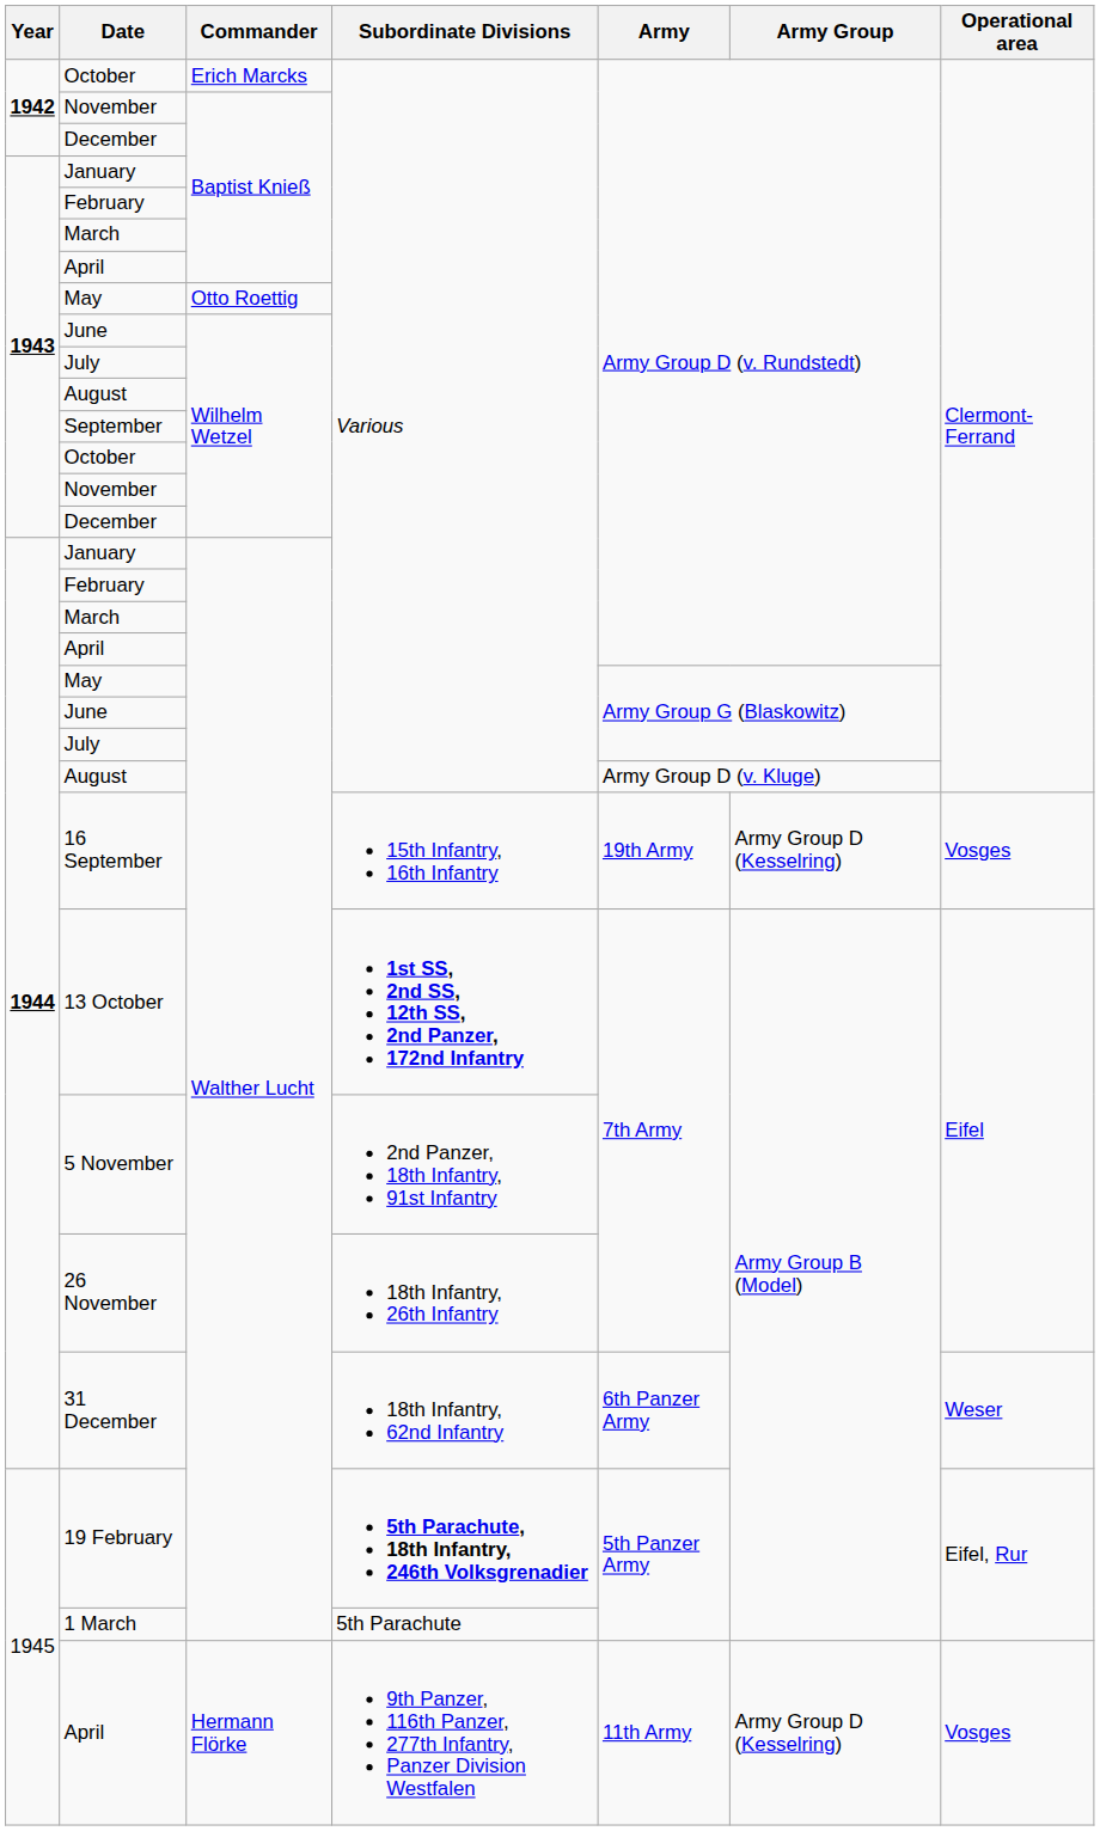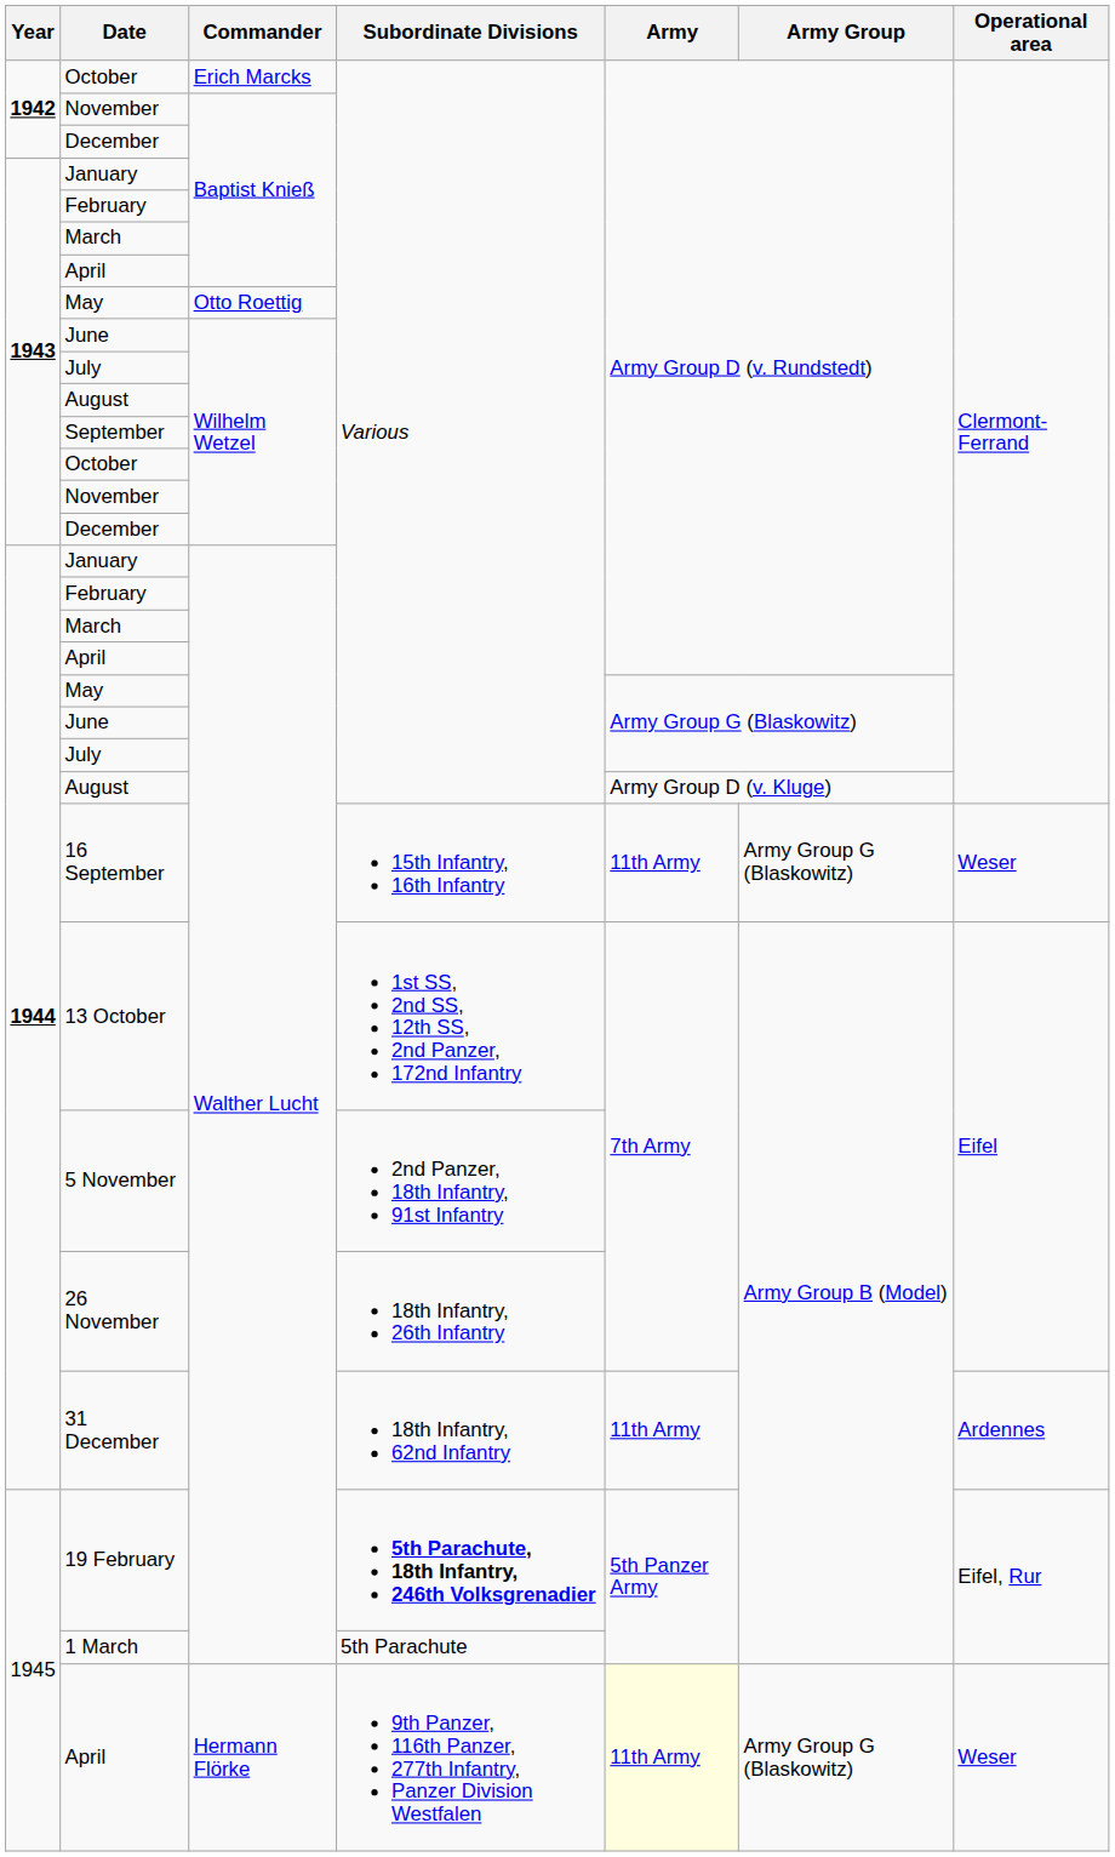16 September | Army: 19th Army -> 11th Army
16 September | Army Group: Army Group D (Kesselring) -> Army Group G (Blaskowitz)
16 September | Operational area: Vosges -> Weser
13 October | Subordinate Divisions: bold -> normal
31 December | Army: 6th Panzer Army -> 11th Army
31 December | Operational area: Weser -> Ardennes
April / Hermann Flörke | Army: no background -> lightyellow background
April / Hermann Flörke | Army Group: Army Group D (Kesselring) -> Army Group G (Blaskowitz)
April / Hermann Flörke | Operational area: Vosges -> Weser
